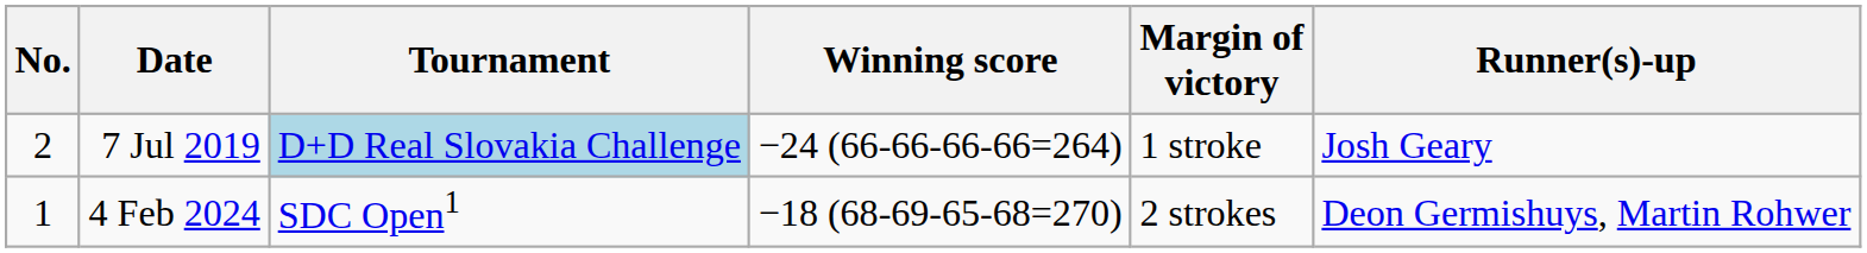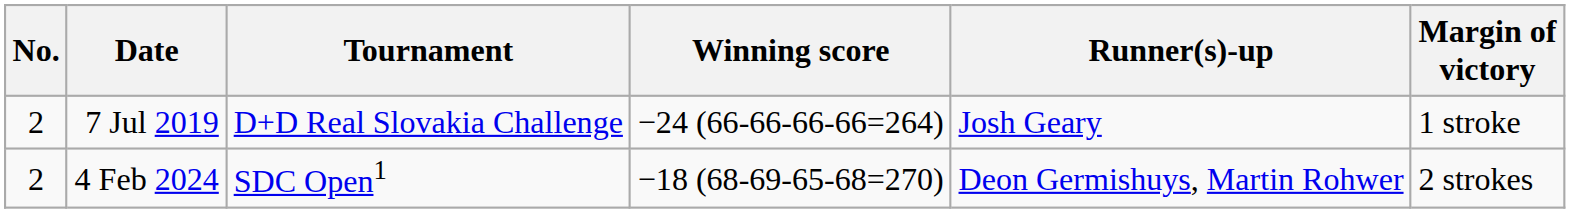columns swapped: Margin of victory <-> Runner(s)-up
7 Jul 2019 | Tournament: lightblue background -> no background
4 Feb 2024 | No.: 1 -> 2
